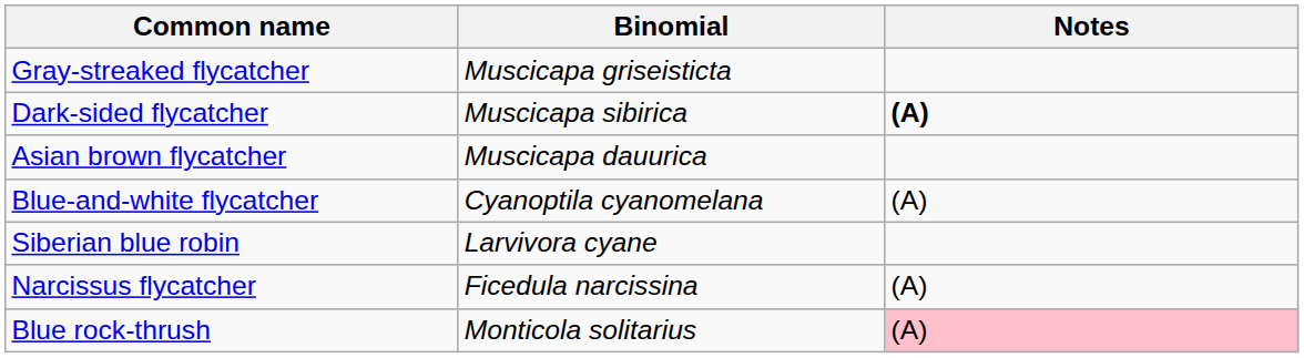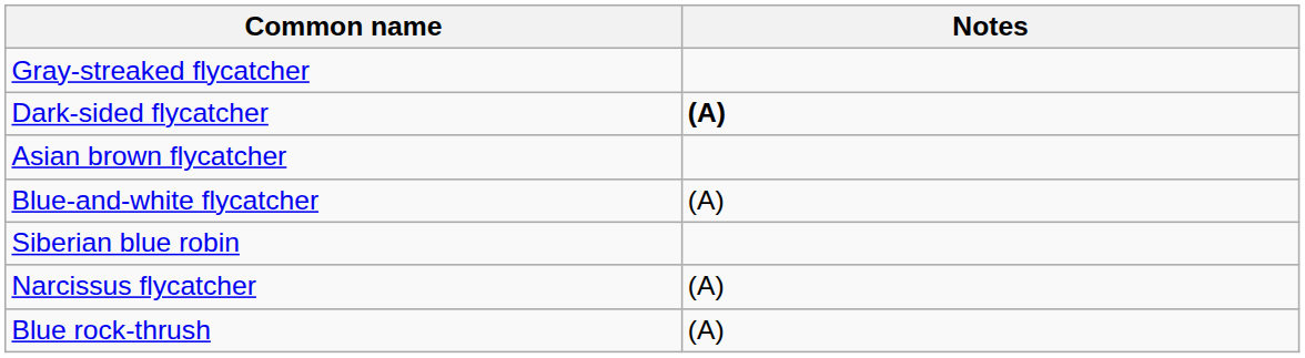- column: Binomial | Muscicapa griseisticta | Muscicapa sibirica | Muscicapa dauurica | Cyanoptila cyanomelana | Larvivora cyane | Ficedula narcissina | Monticola solitarius
Blue rock-thrush | Notes: pink background -> no background
